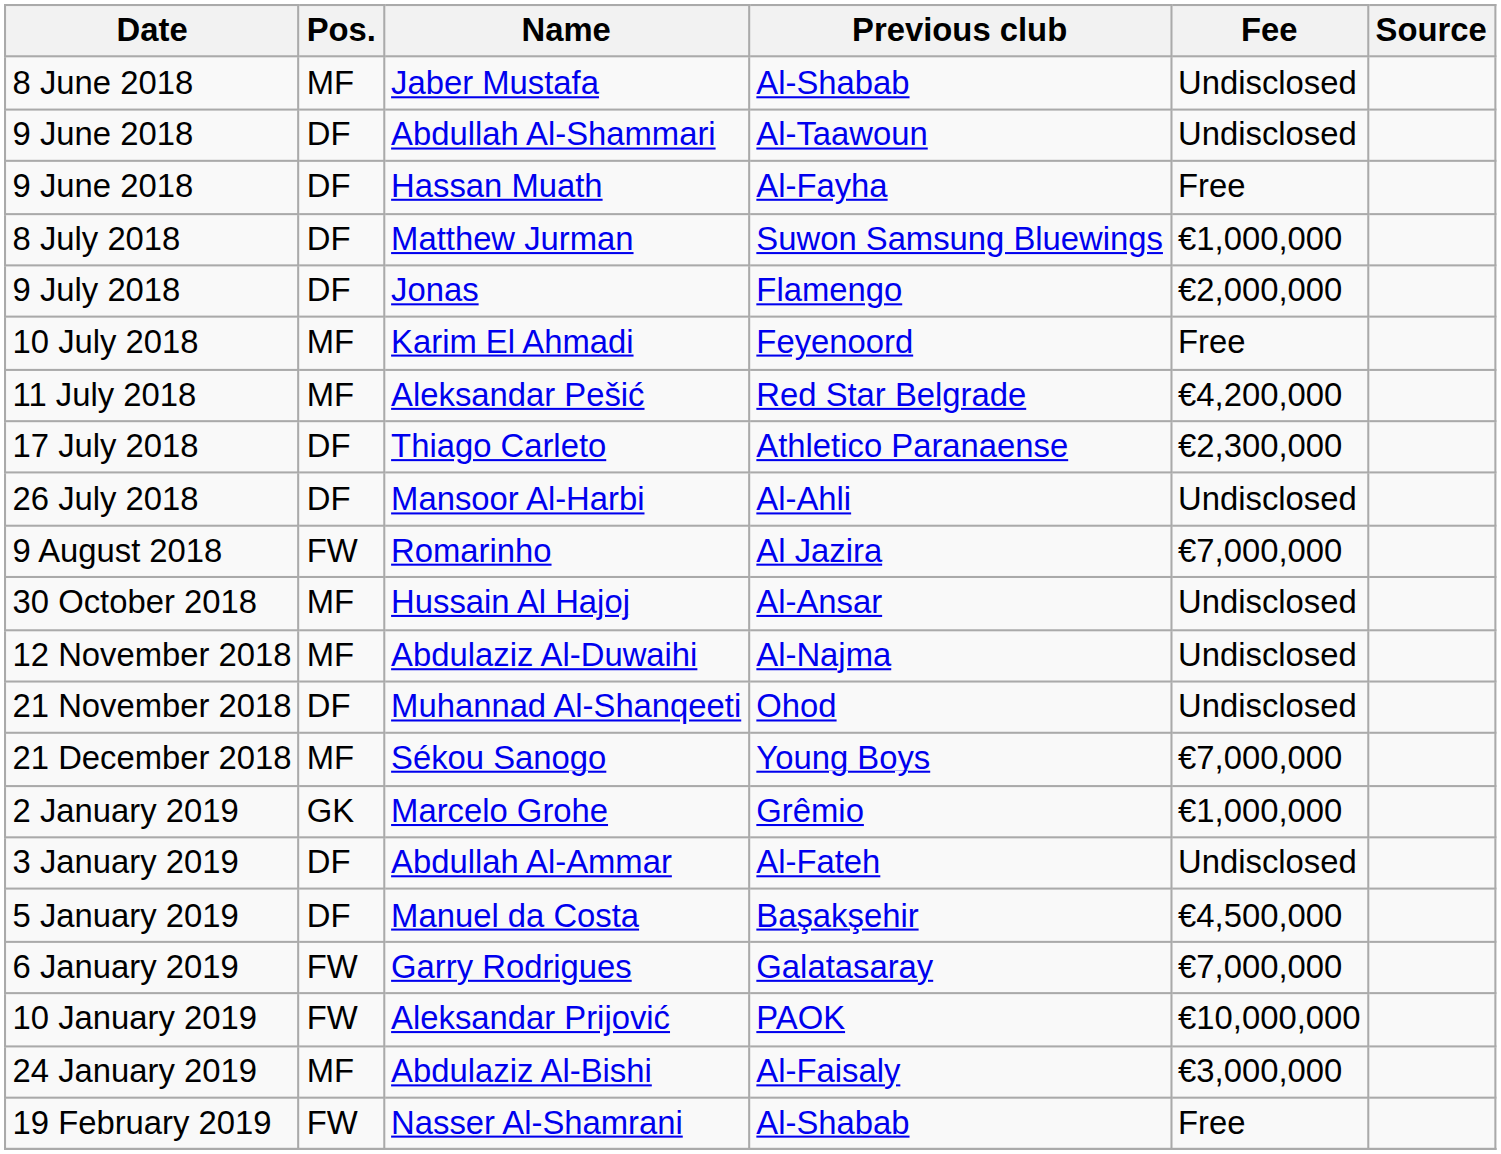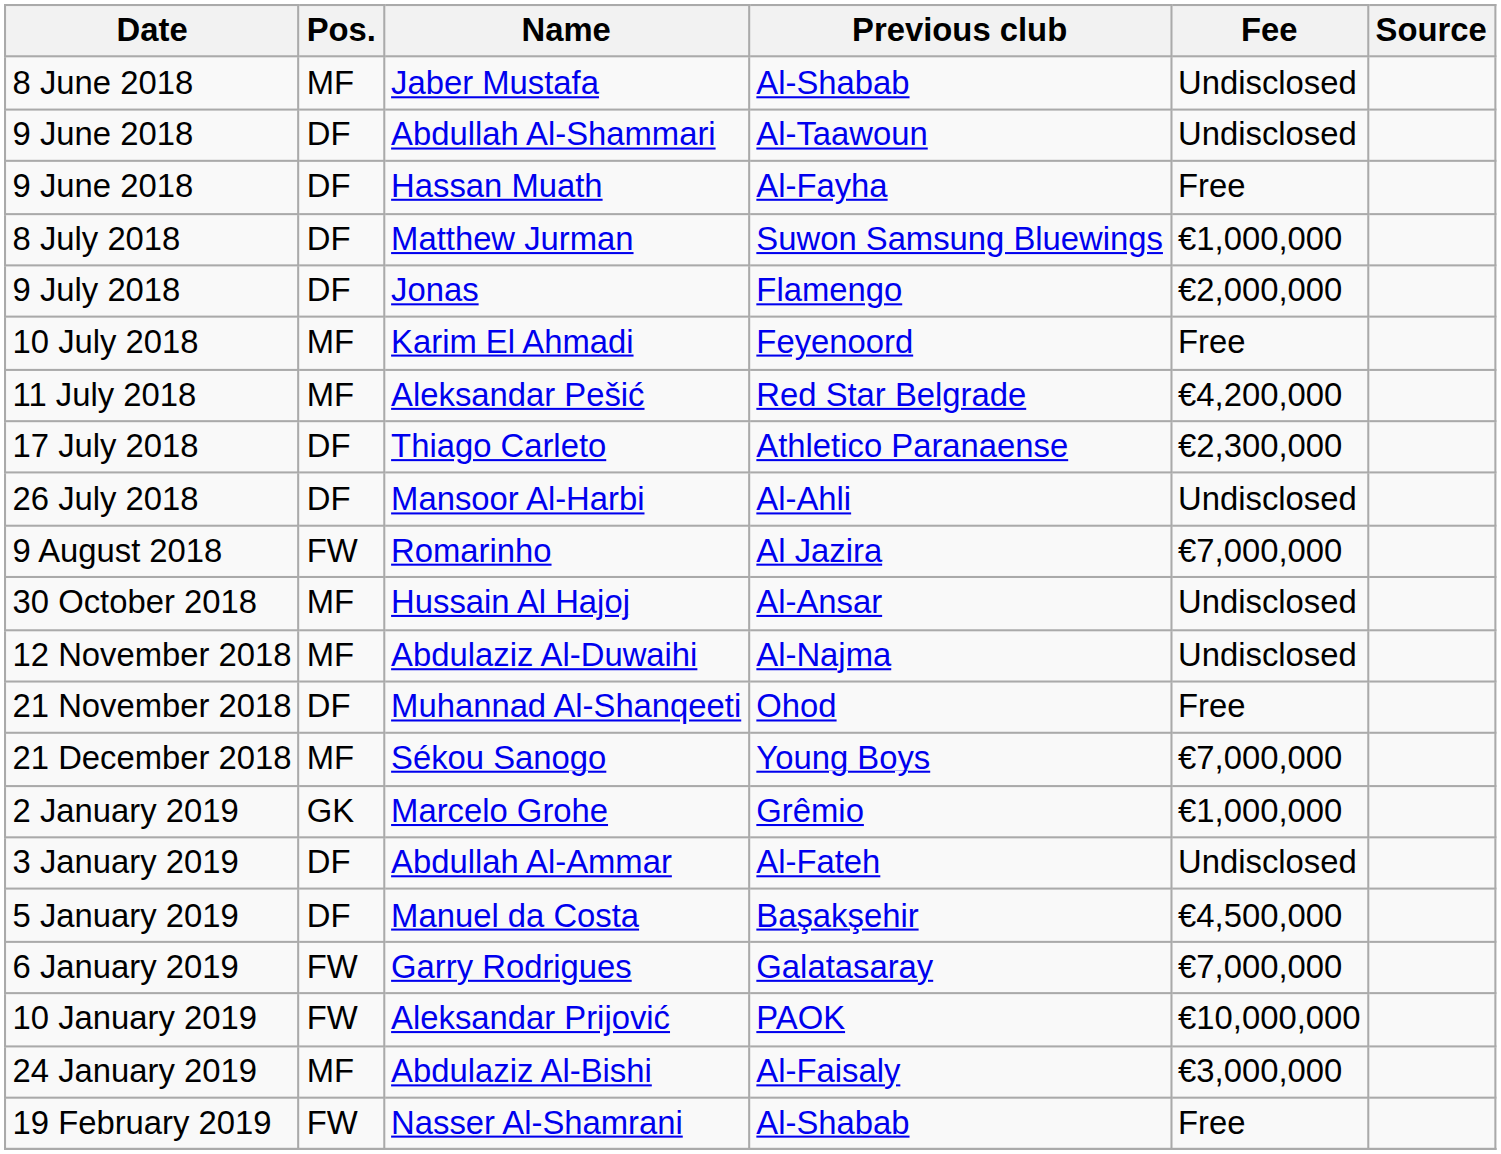Muhannad Al-Shanqeeti | Fee: Undisclosed -> Free
